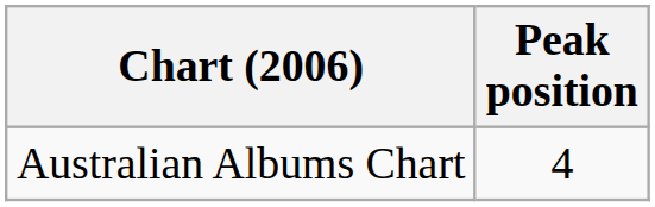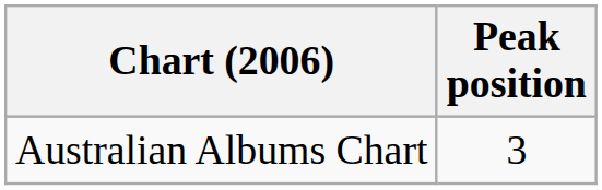Australian Albums Chart | Peak position: 4 -> 3
